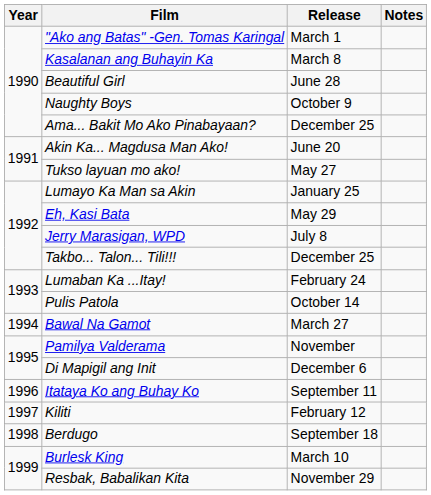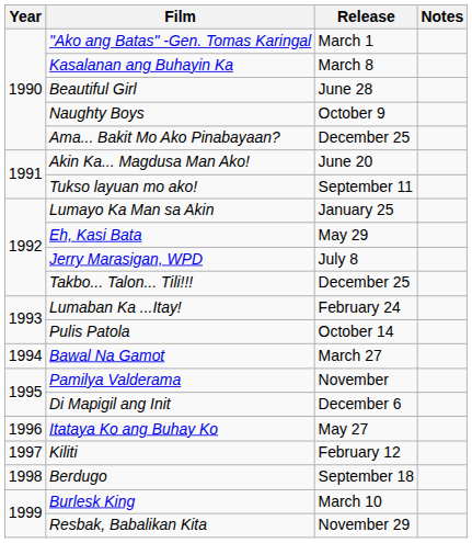Tukso layuan mo ako! | Release: May 27 -> September 11
Itataya Ko ang Buhay Ko | Release: September 11 -> May 27
